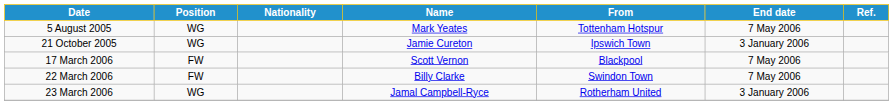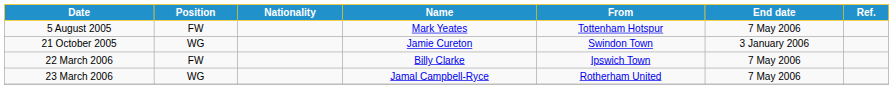5 August 2005 | Position: WG -> FW
21 October 2005 | From: Ipswich Town -> Swindon Town
- row: 17 March 2006 | FW | Scott Vernon | Blackpool | 7 May 2006
22 March 2006 | From: Swindon Town -> Ipswich Town
23 March 2006 | End date: 3 January 2006 -> 7 May 2006
